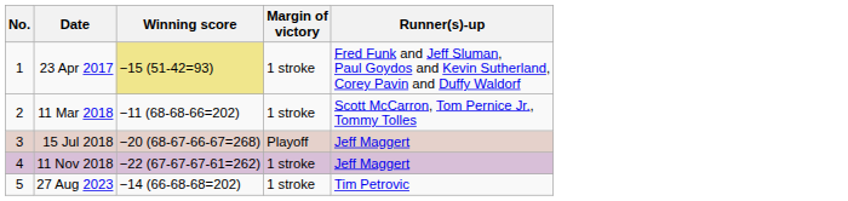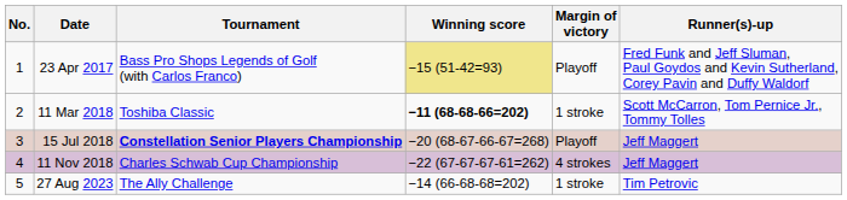+ column: Tournament | Bass Pro Shops Legends of Golf (with Carlos Franco) | Toshiba Classic | Constellation Senior Players Championship | Charles Schwab Cup Championship | The Ally Challenge
23 Apr 2017 | Margin of victory: 1 stroke -> Playoff
11 Mar 2018 | Winning score: normal -> bold
11 Nov 2018 | Margin of victory: 1 stroke -> 4 strokes
